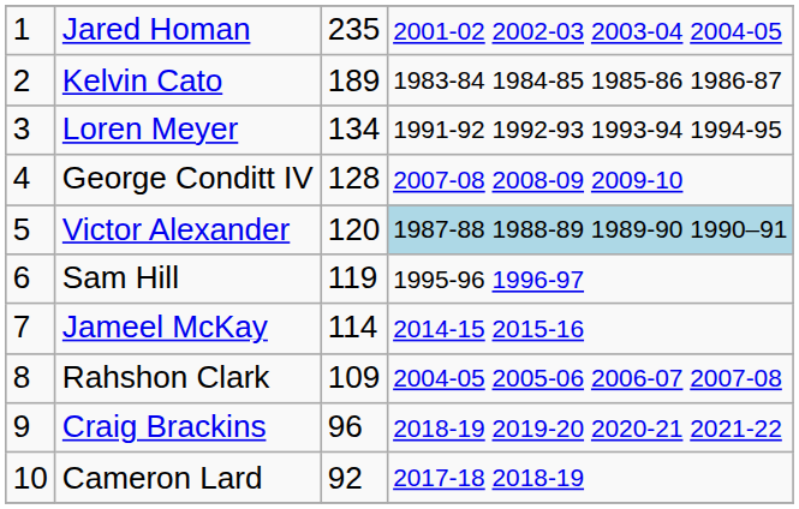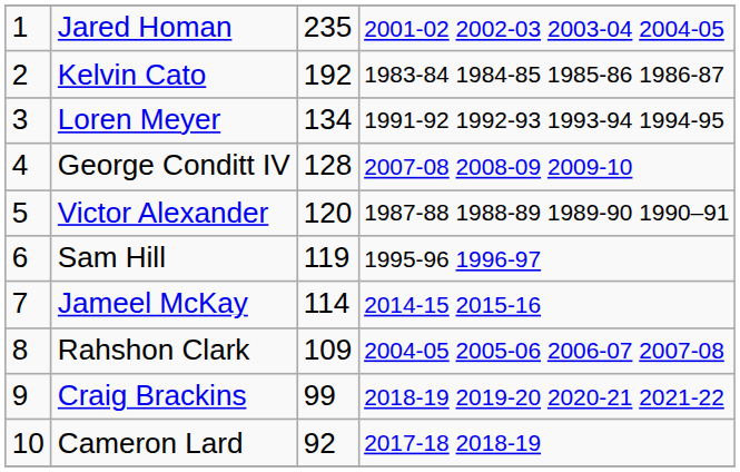Kelvin Cato | column 3: 189 -> 192
Victor Alexander | column 4: lightblue background -> no background
Craig Brackins | column 3: 96 -> 99
